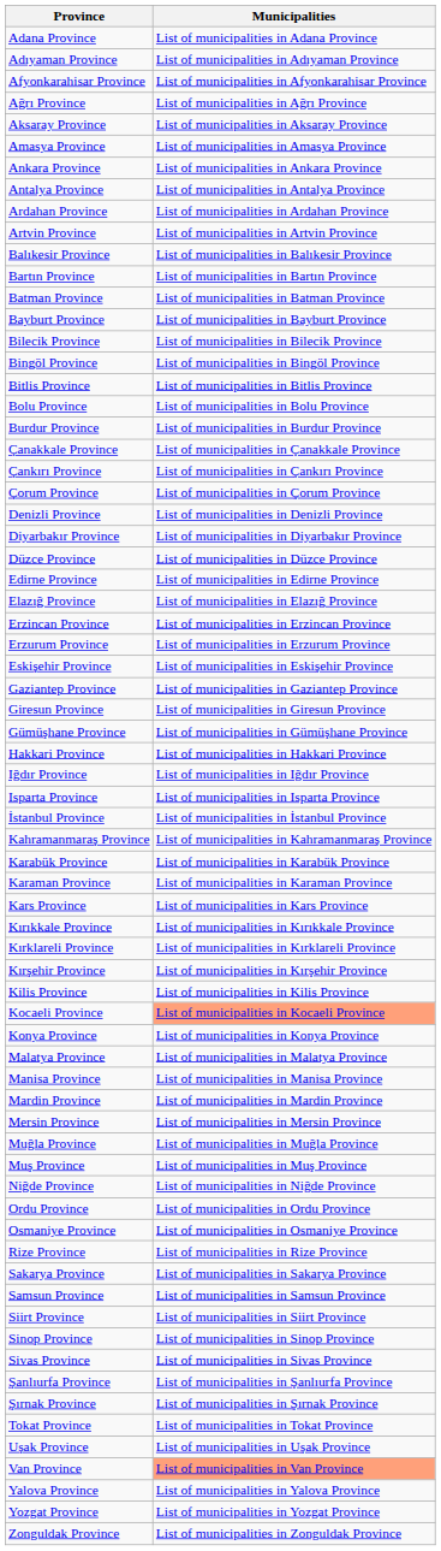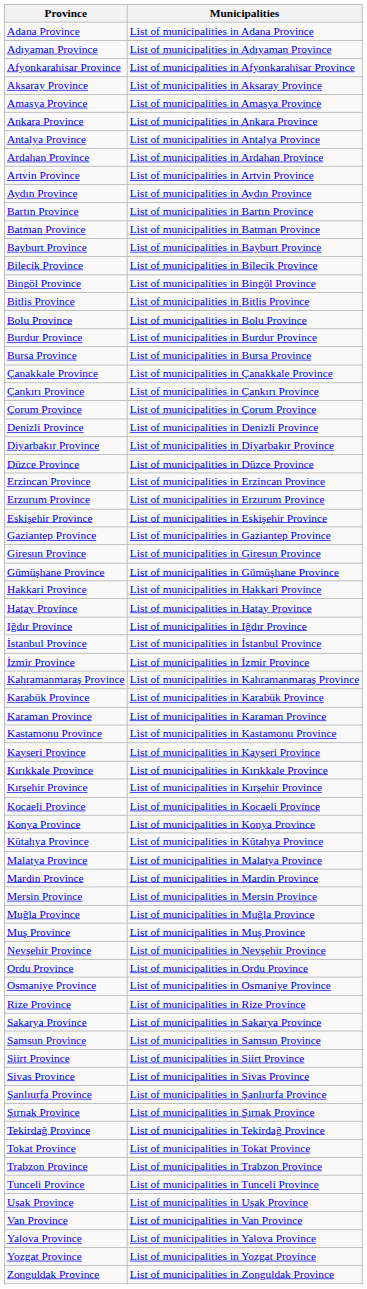- row: Ağrı Province | List of municipalities in Ağrı Province
+ row: Aydın Province | List of municipalities in Aydın Province
- row: Balıkesir Province | List of municipalities in Balıkesir Province
+ row: Bursa Province | List of municipalities in Bursa Province
- row: Edirne Province | List of municipalities in Edirne Province
- row: Elazığ Province | List of municipalities in Elazığ Province
+ row: Hatay Province | List of municipalities in Hatay Province
- row: Isparta Province | List of municipalities in Isparta Province
+ row: İzmir Province | List of municipalities in İzmir Province
- row: Kars Province | List of municipalities in Kars Province
+ row: Kastamonu Province | List of municipalities in Kastamonu Province
+ row: Kayseri Province | List of municipalities in Kayseri Province
- row: Kırklareli Province | List of municipalities in Kırklareli Province
- row: Kilis Province | List of municipalities in Kilis Province
Kocaeli Province | Municipalities: lightsalmon background -> no background
+ row: Kütahya Province | List of municipalities in Kütahya Province
- row: Manisa Province | List of municipalities in Manisa Province
+ row: Nevşehir Province | List of municipalities in Nevşehir Province
- row: Niğde Province | List of municipalities in Niğde Province
- row: Sinop Province | List of municipalities in Sinop Province
+ row: Tekirdağ Province | List of municipalities in Tekirdağ Province
+ row: Trabzon Province | List of municipalities in Trabzon Province
+ row: Tunceli Province | List of municipalities in Tunceli Province
Van Province | Municipalities: lightsalmon background -> no background
